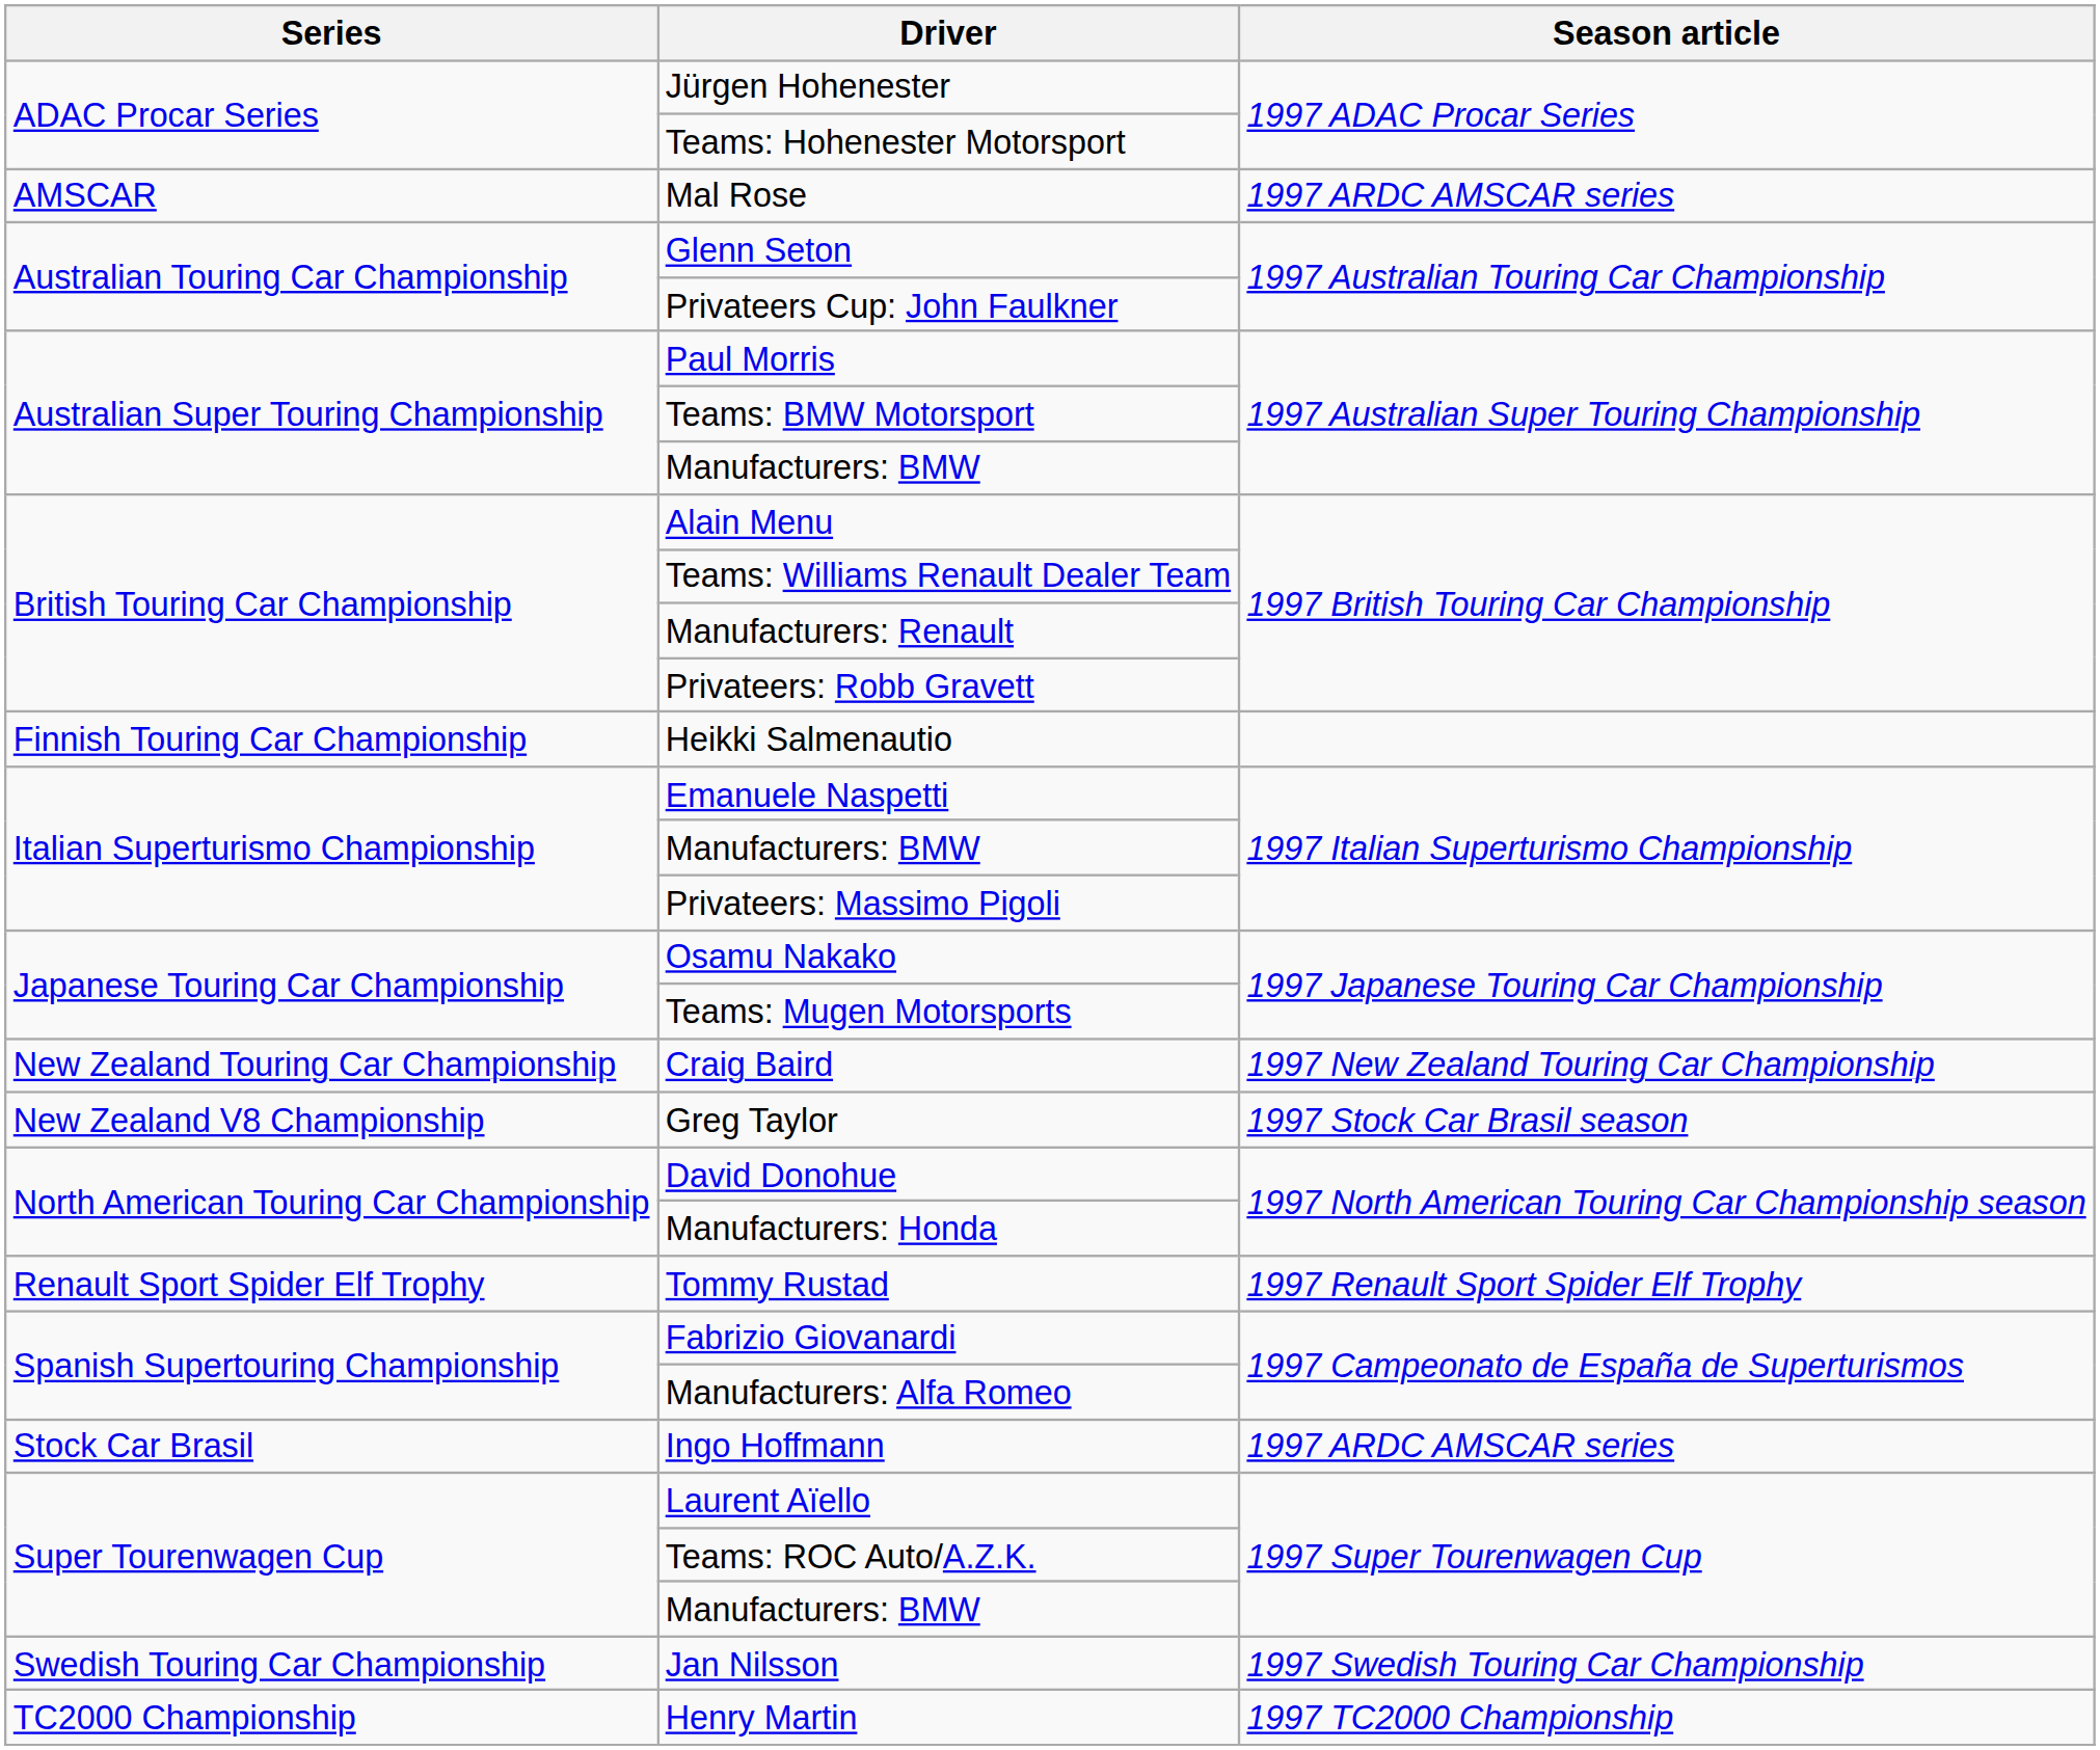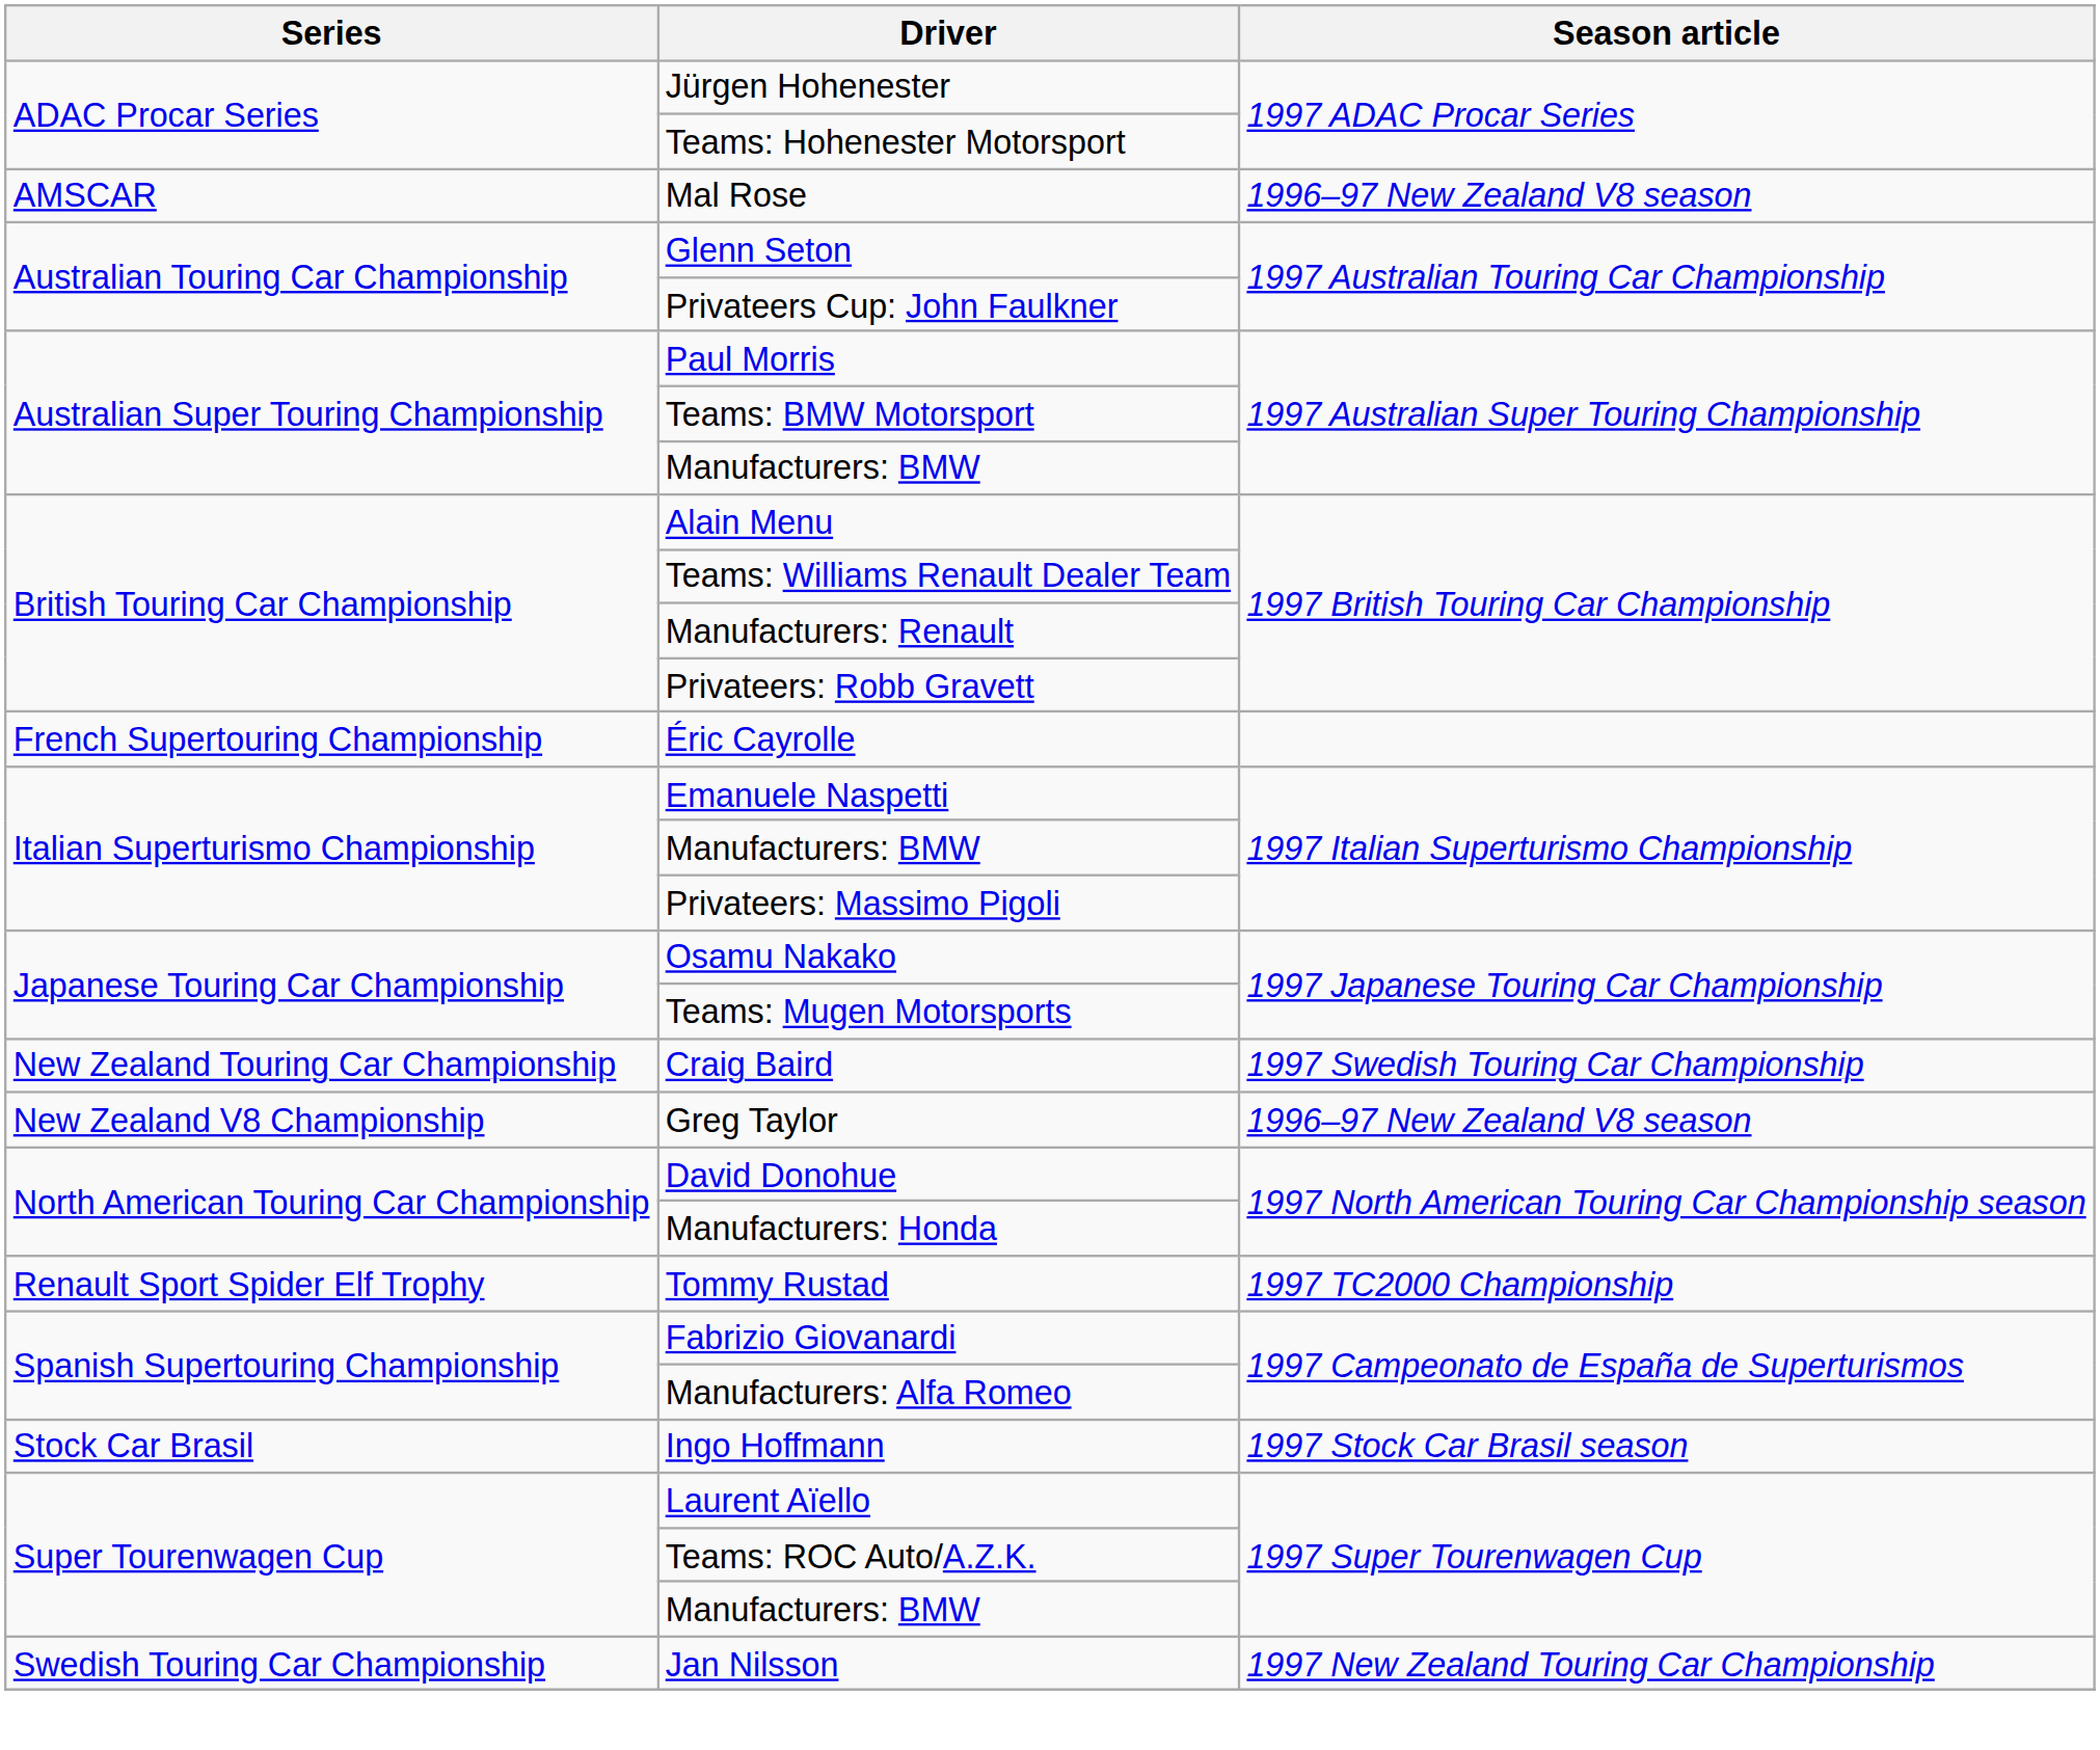Mal Rose | Season article: 1997 ARDC AMSCAR series -> 1996–97 New Zealand V8 season
- row: Finnish Touring Car Championship | Heikki Salmenautio
+ row: French Supertouring Championship | Éric Cayrolle
Craig Baird | Season article: 1997 New Zealand Touring Car Championship -> 1997 Swedish Touring Car Championship
Greg Taylor | Season article: 1997 Stock Car Brasil season -> 1996–97 New Zealand V8 season
Tommy Rustad | Season article: 1997 Renault Sport Spider Elf Trophy -> 1997 TC2000 Championship
Ingo Hoffmann | Season article: 1997 ARDC AMSCAR series -> 1997 Stock Car Brasil season
Jan Nilsson | Season article: 1997 Swedish Touring Car Championship -> 1997 New Zealand Touring Car Championship
- row: TC2000 Championship | Henry Martin | 1997 TC2000 Championship
